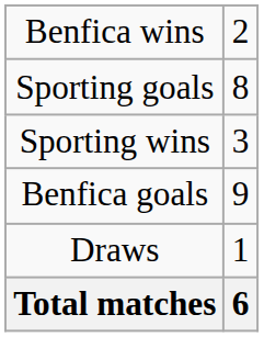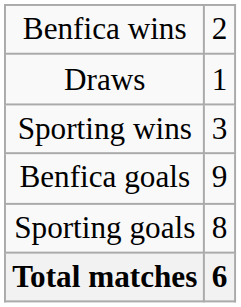rows swapped: Draws <-> Sporting goals
